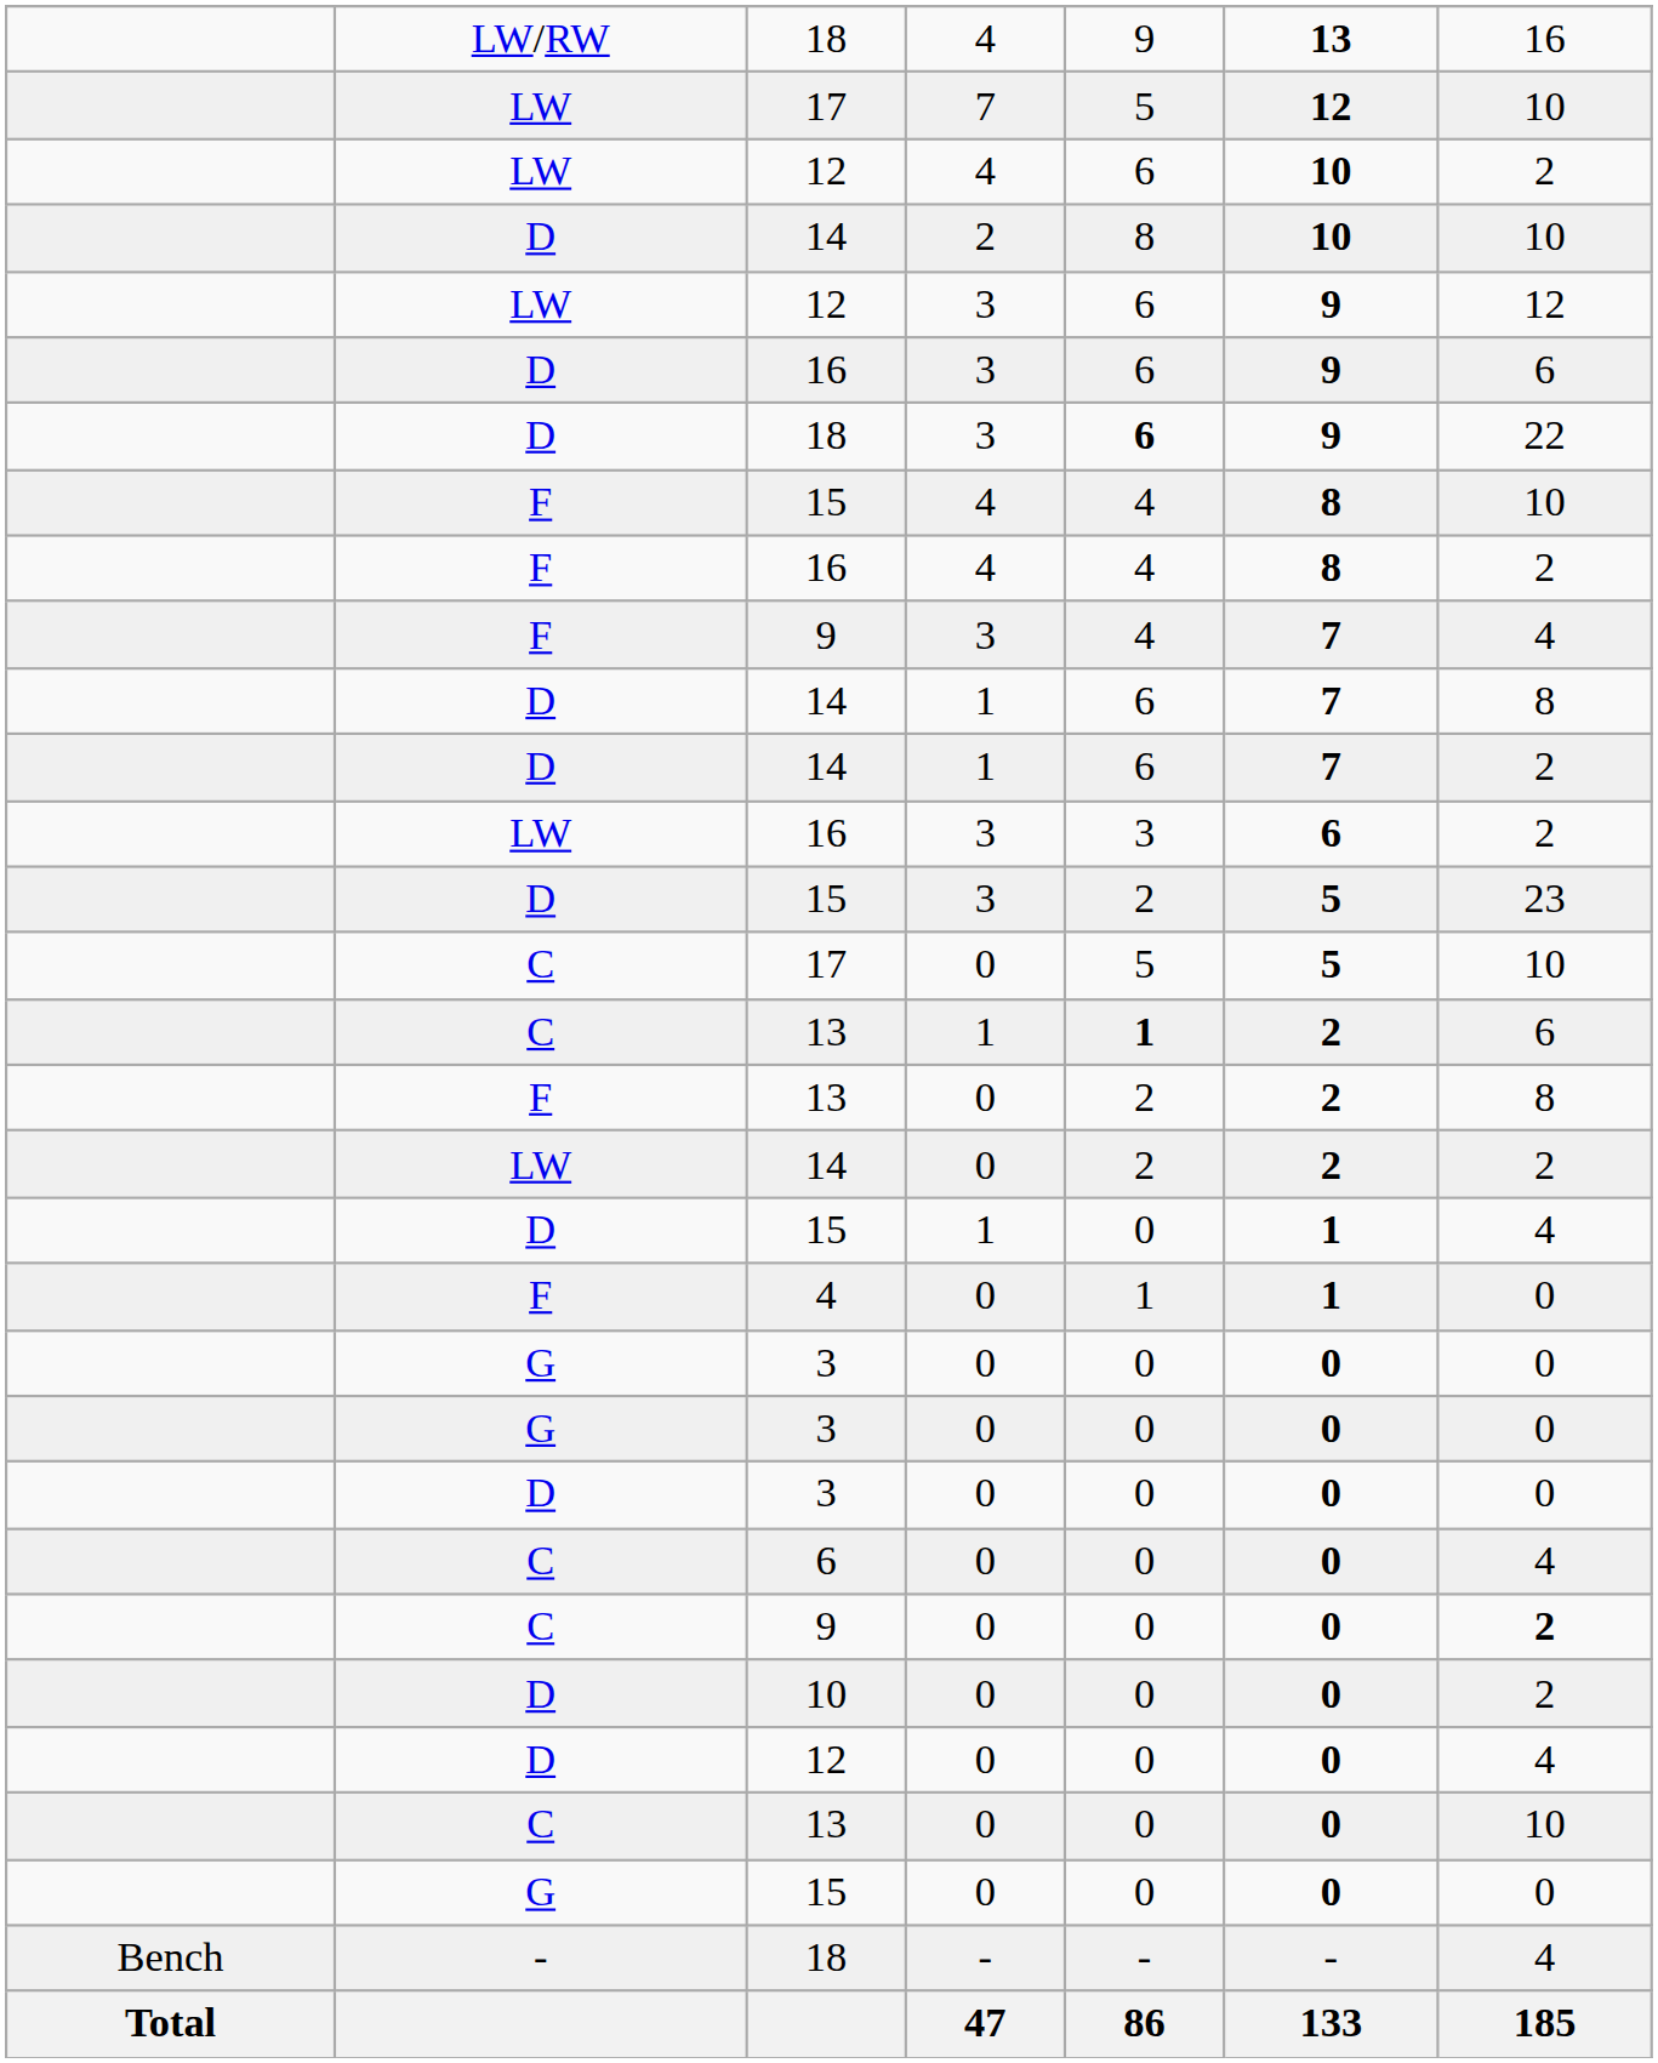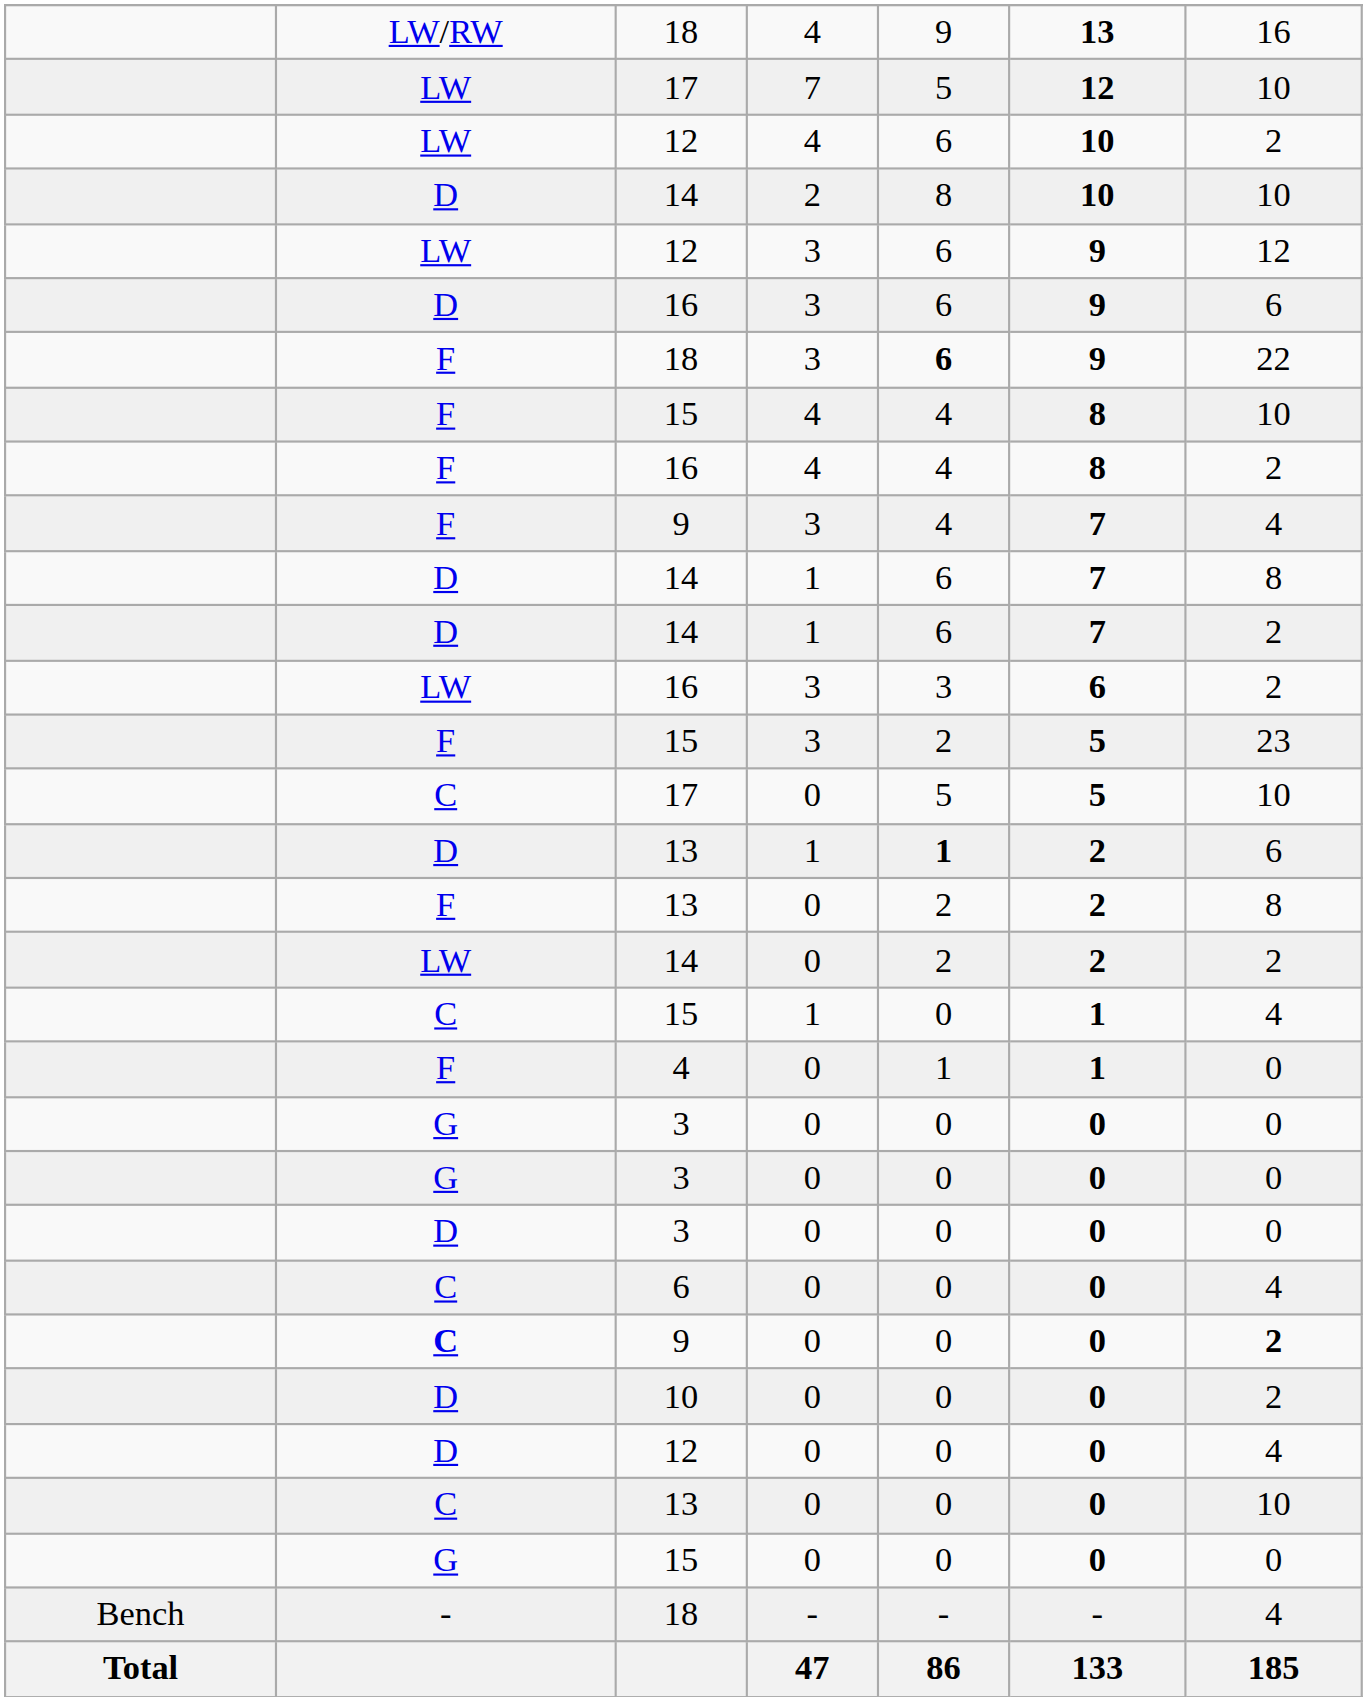18 / 3 | column 2: D -> F
15 / 3 | column 2: D -> F
13 / 1 | column 2: C -> D
15 / 1 | column 2: D -> C
9 / 0 | column 2: normal -> bold
